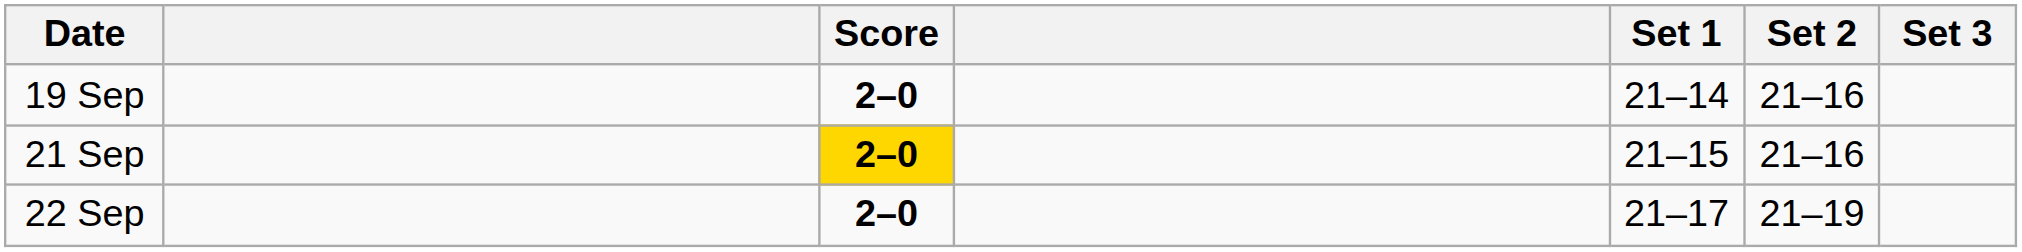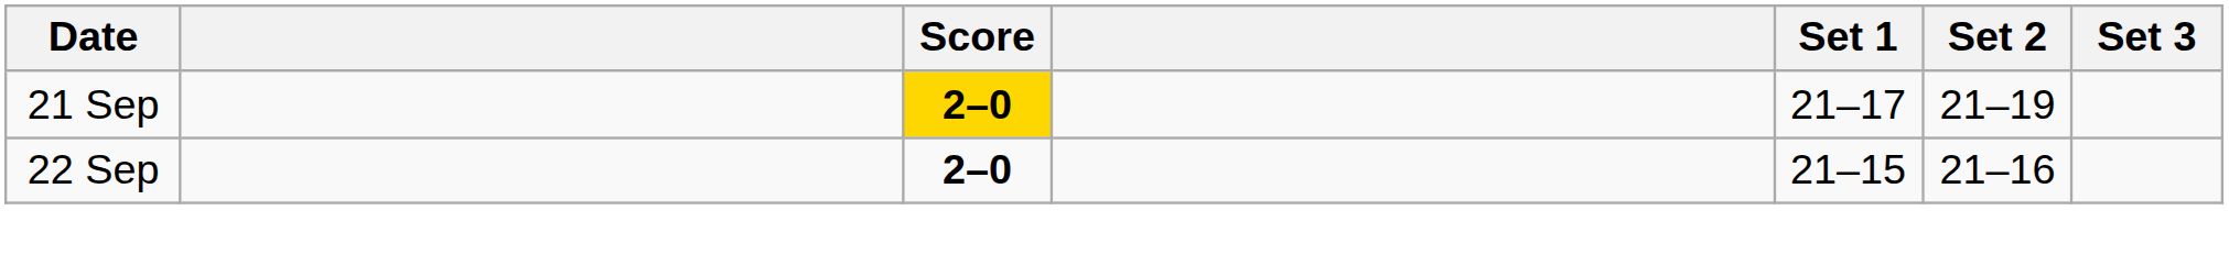- row: 19 Sep | 2–0 | 21–14 | 21–16
21 Sep | Set 1: 21–15 -> 21–17
21 Sep | Set 2: 21–16 -> 21–19
22 Sep | Set 1: 21–17 -> 21–15
22 Sep | Set 2: 21–19 -> 21–16
